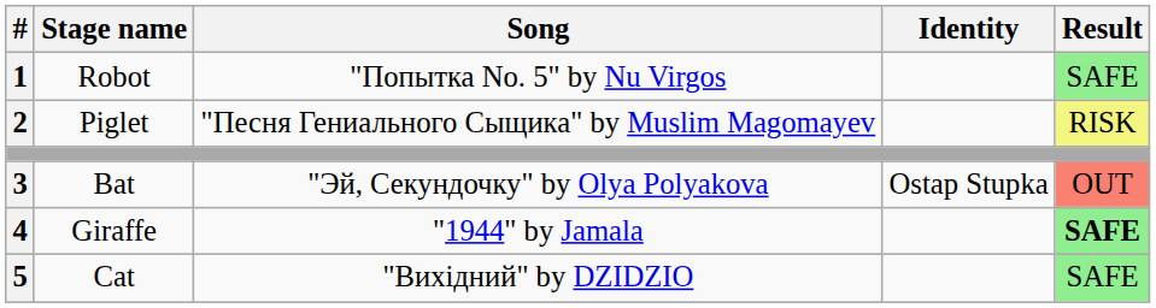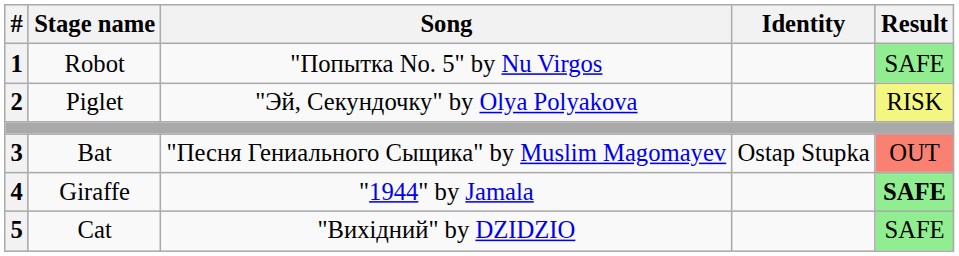Piglet | Song: "Песня Гениального Сыщика" by Muslim Magomayev -> "Эй, Секундочку" by Olya Polyakova
Bat | Song: "Эй, Секундочку" by Olya Polyakova -> "Песня Гениального Сыщика" by Muslim Magomayev
